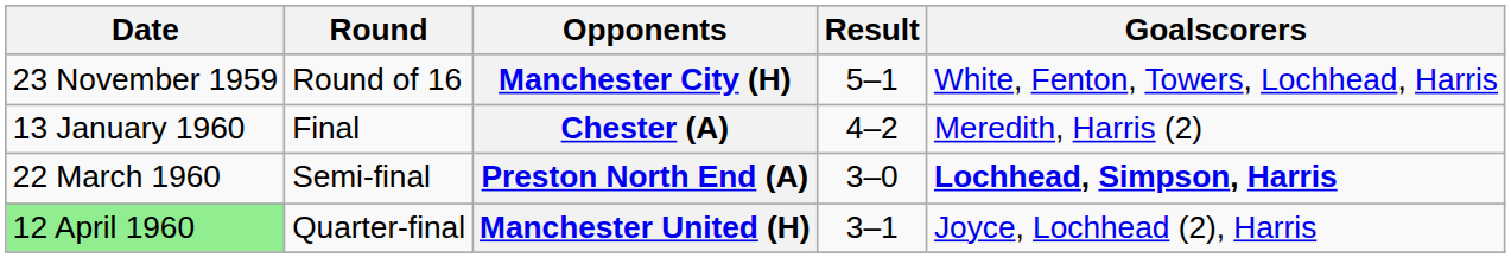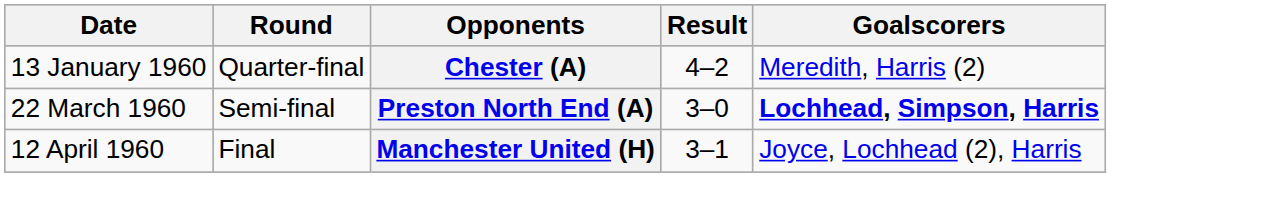- row: 23 November 1959 | Round of 16 | Manchester City (H) | 5–1 | White, Fenton, Towers, Lochhead, Harris
Chester (A) | Round: Final -> Quarter-final
Manchester United (H) | Date: lightgreen background -> no background
Manchester United (H) | Round: Quarter-final -> Final
